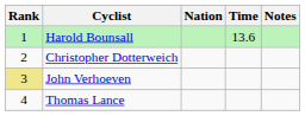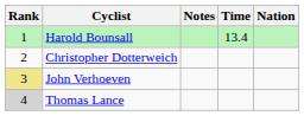columns swapped: Nation <-> Notes
Harold Bounsall | Time: 13.6 -> 13.4
Thomas Lance | Rank: no background -> lightgrey background
